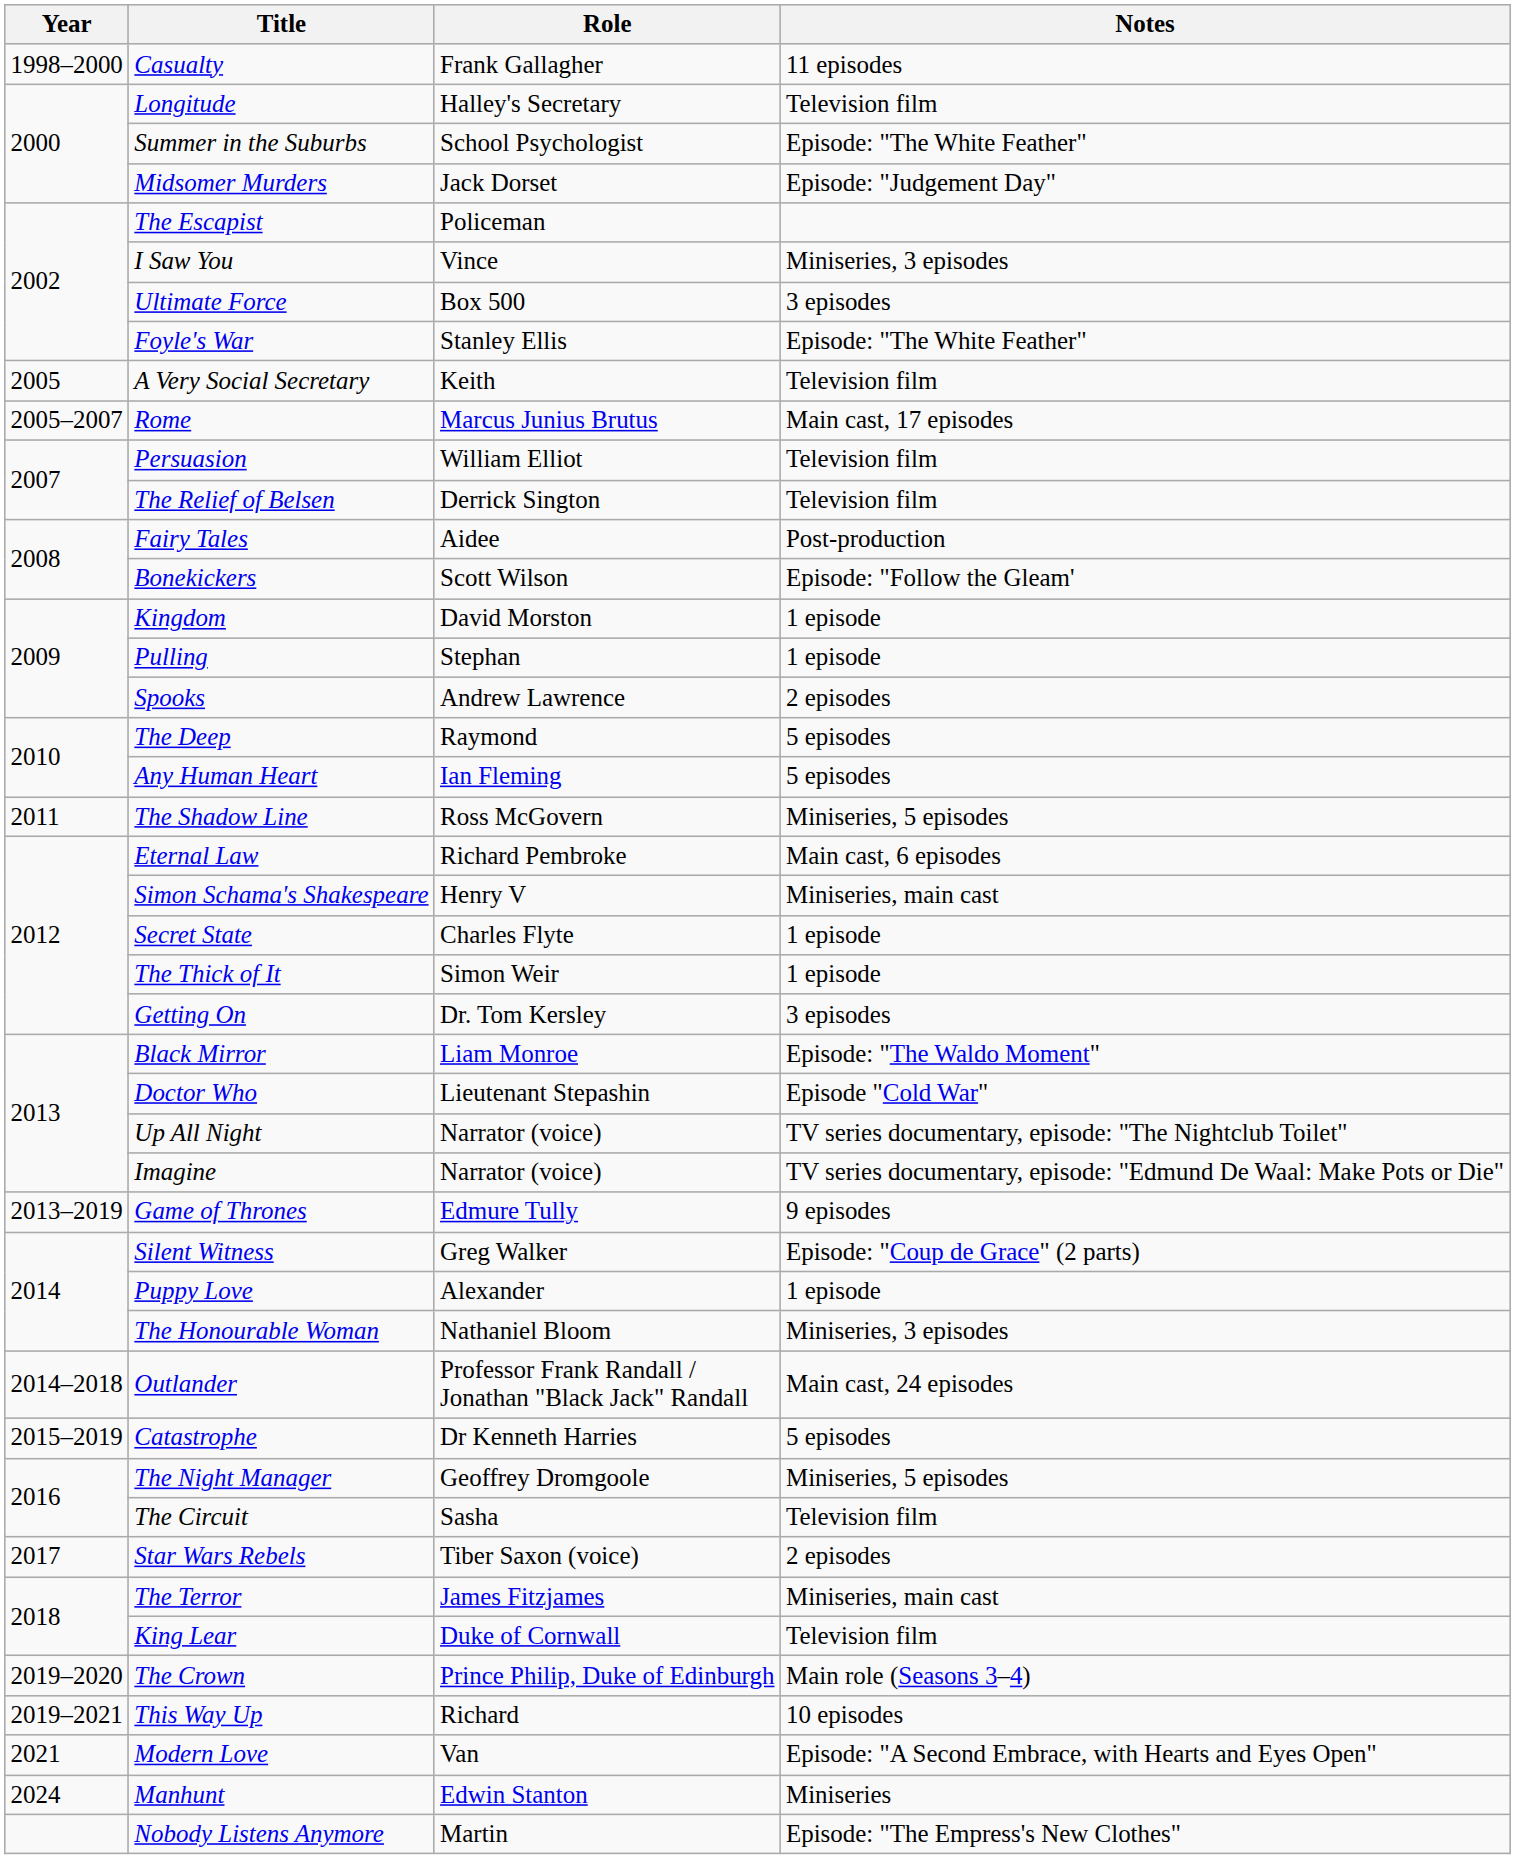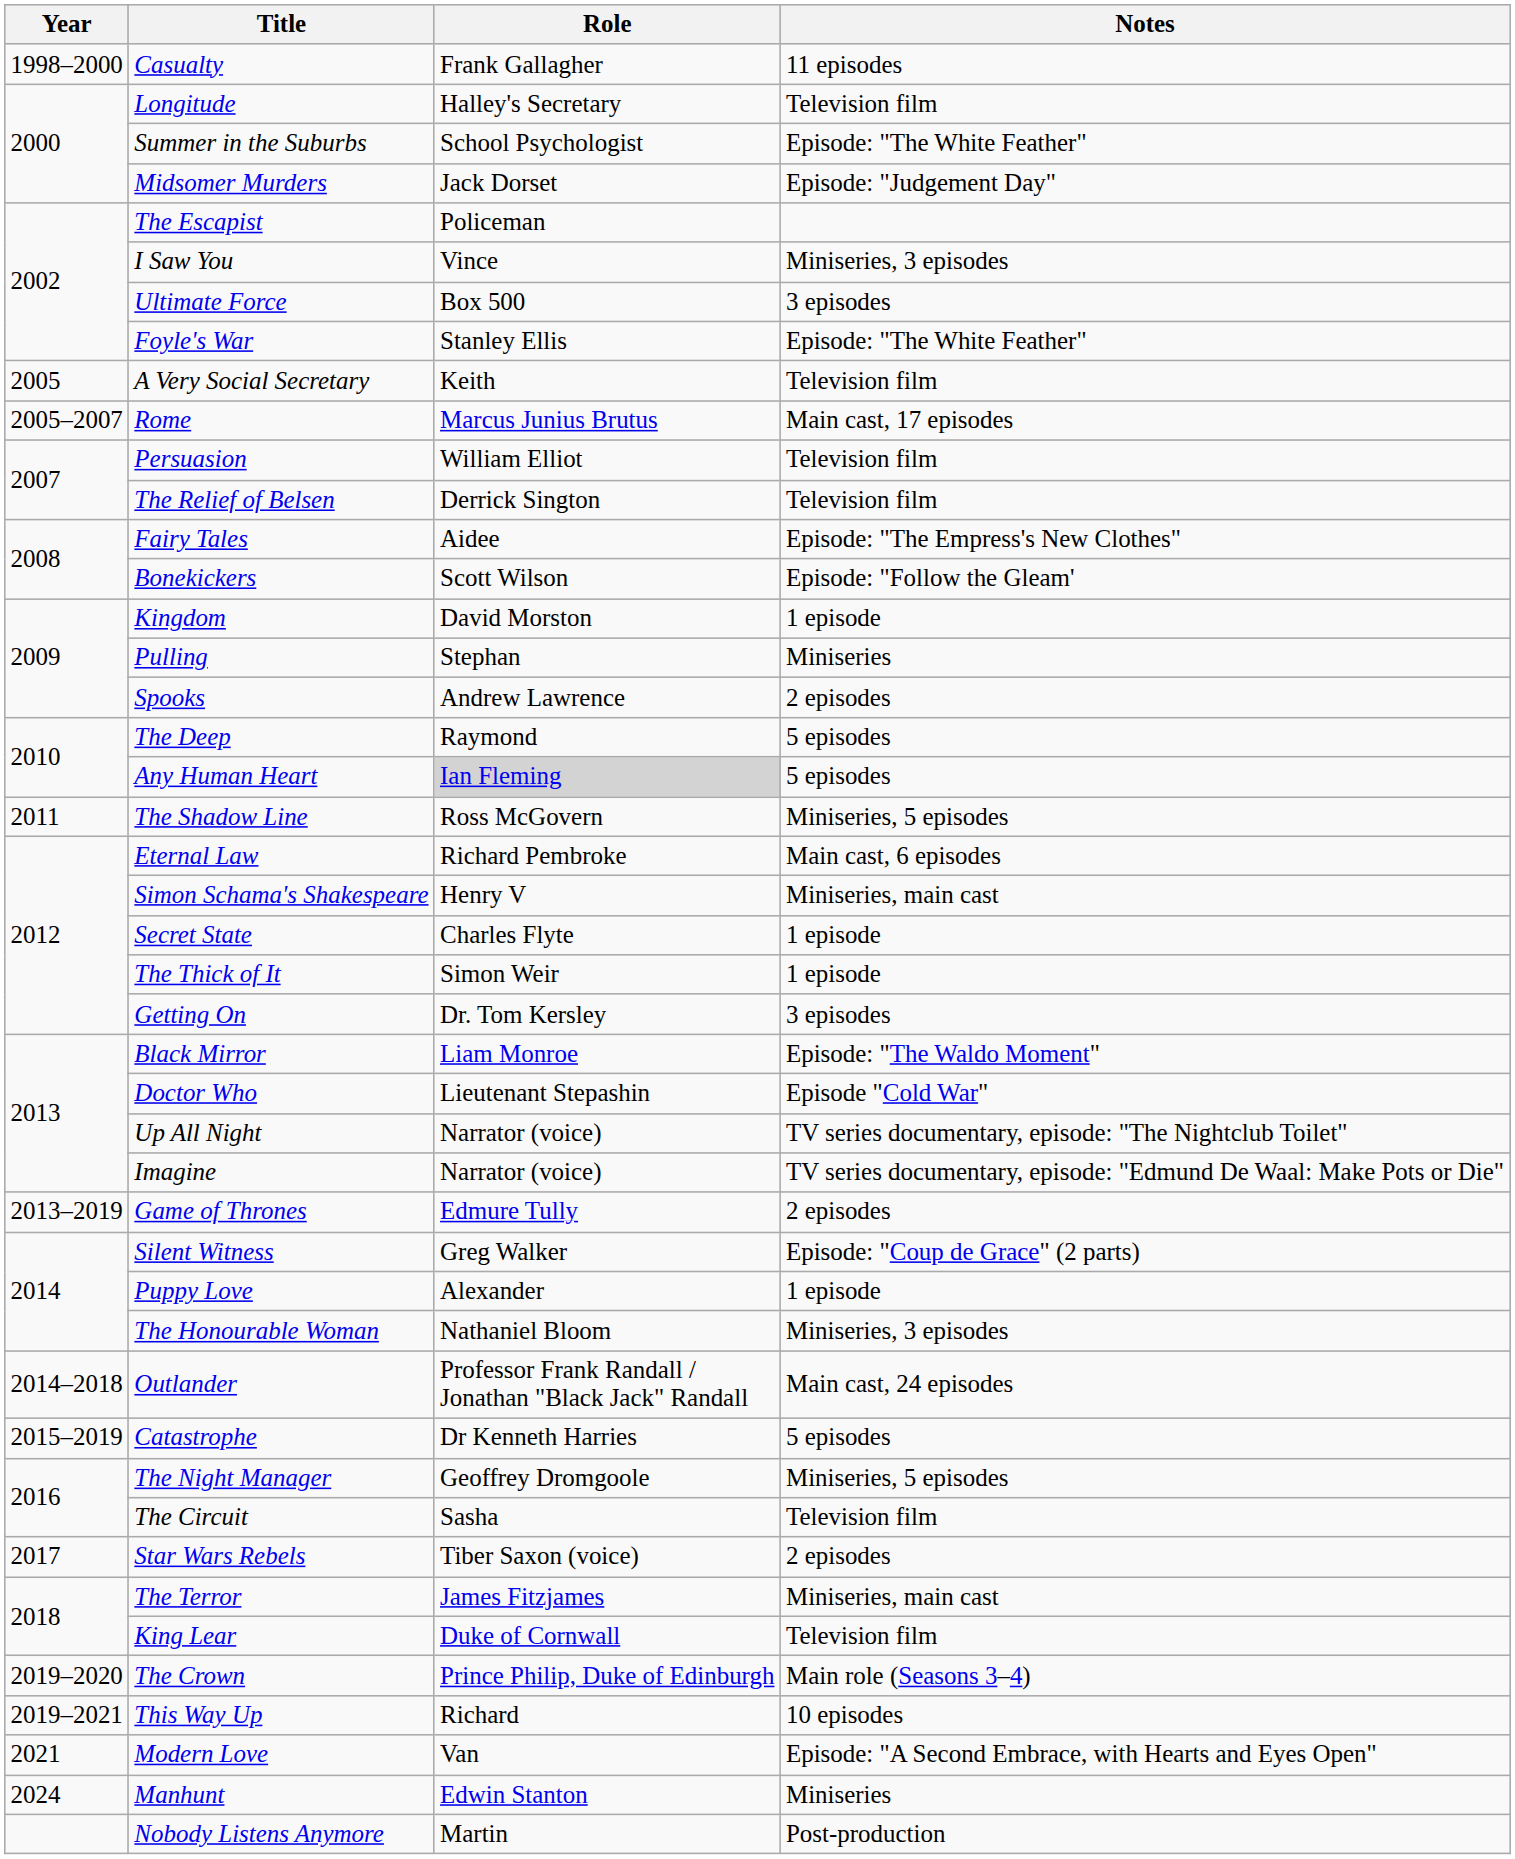Fairy Tales | Notes: Post-production -> Episode: "The Empress's New Clothes"
Pulling | Notes: 1 episode -> Miniseries
Any Human Heart | Role: no background -> lightgrey background
Game of Thrones | Notes: 9 episodes -> 2 episodes
Nobody Listens Anymore | Notes: Episode: "The Empress's New Clothes" -> Post-production
